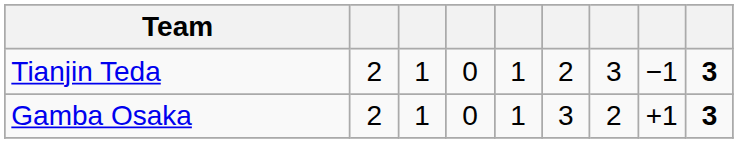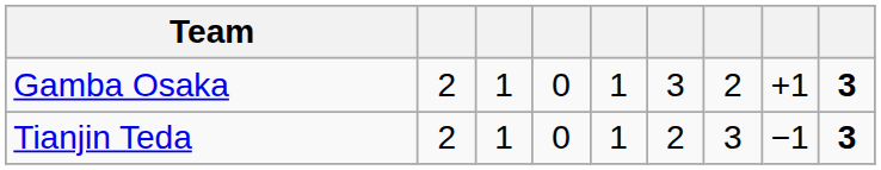rows swapped: Gamba Osaka <-> Tianjin Teda
